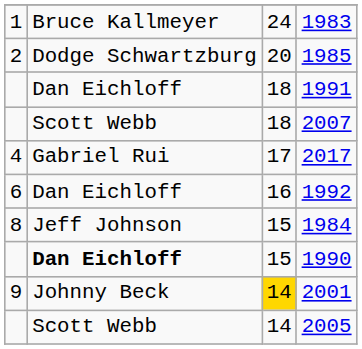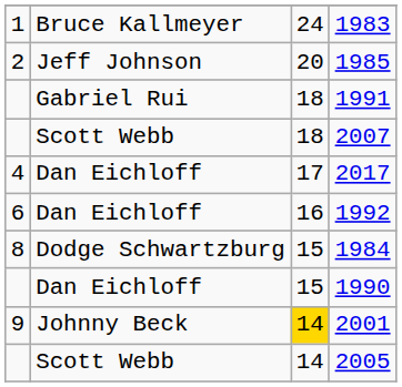1985 | column 2: Dodge Schwartzburg -> Jeff Johnson
1991 | column 2: Dan Eichloff -> Gabriel Rui
2017 | column 2: Gabriel Rui -> Dan Eichloff
1984 | column 2: Jeff Johnson -> Dodge Schwartzburg
1990 | column 2: bold -> normal
